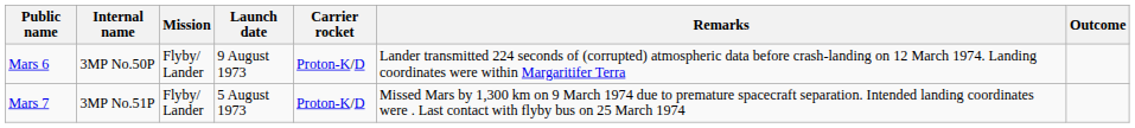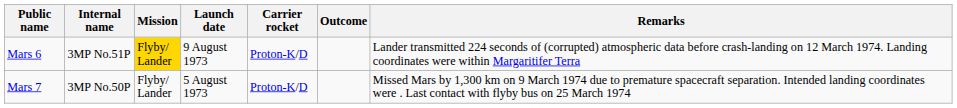columns swapped: Outcome <-> Remarks
Mars 6 | Internal name: 3MP No.50P -> 3MP No.51P
Mars 6 | Mission: no background -> gold background
Mars 7 | Internal name: 3MP No.51P -> 3MP No.50P
